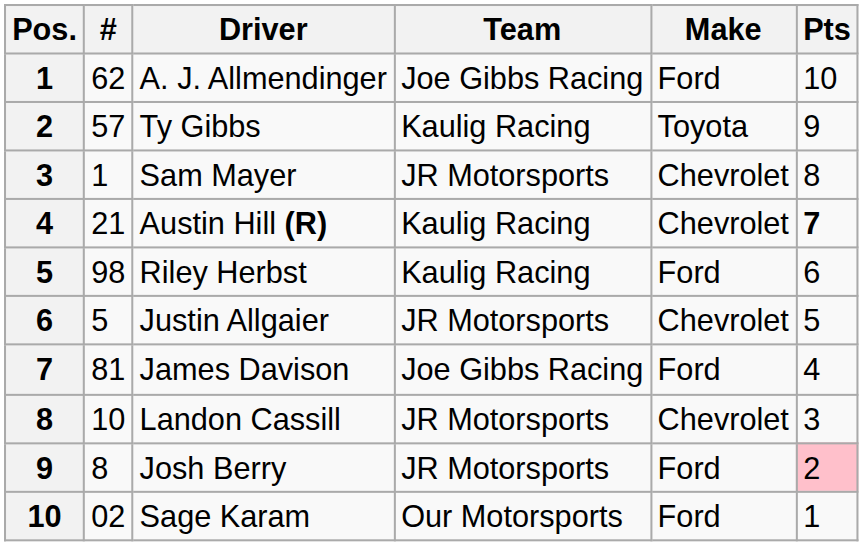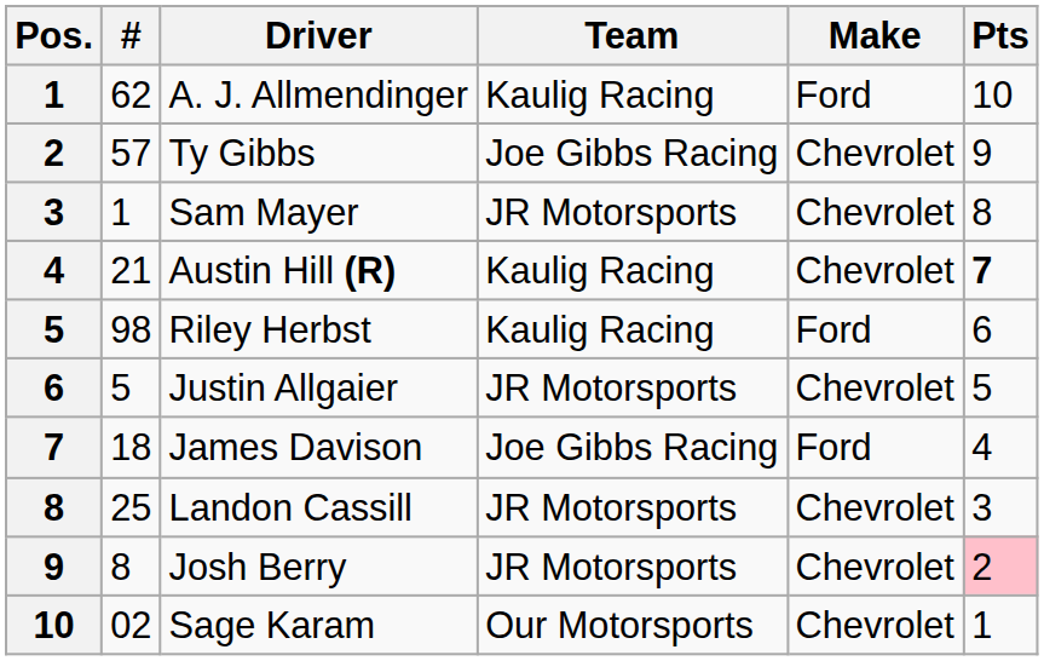A. J. Allmendinger | Team: Joe Gibbs Racing -> Kaulig Racing
Ty Gibbs | Team: Kaulig Racing -> Joe Gibbs Racing
Ty Gibbs | Make: Toyota -> Chevrolet
James Davison | #: 81 -> 18
Landon Cassill | #: 10 -> 25
Josh Berry | Make: Ford -> Chevrolet
Sage Karam | Make: Ford -> Chevrolet
